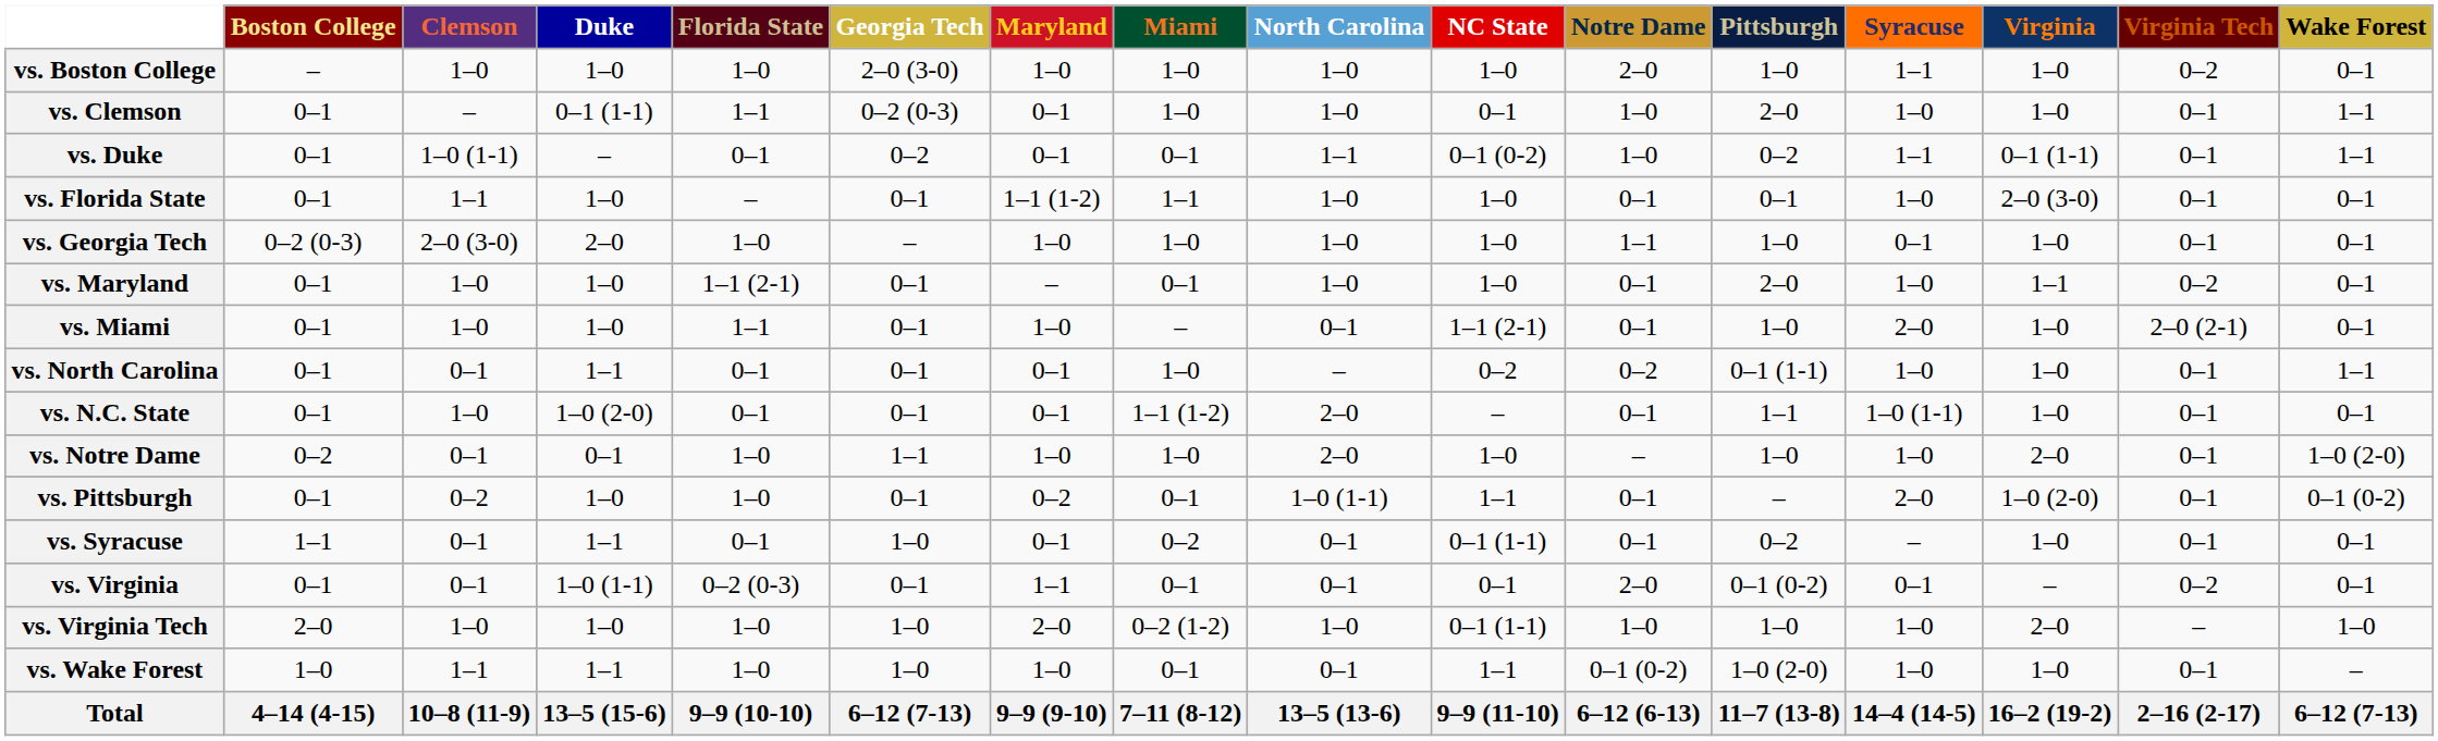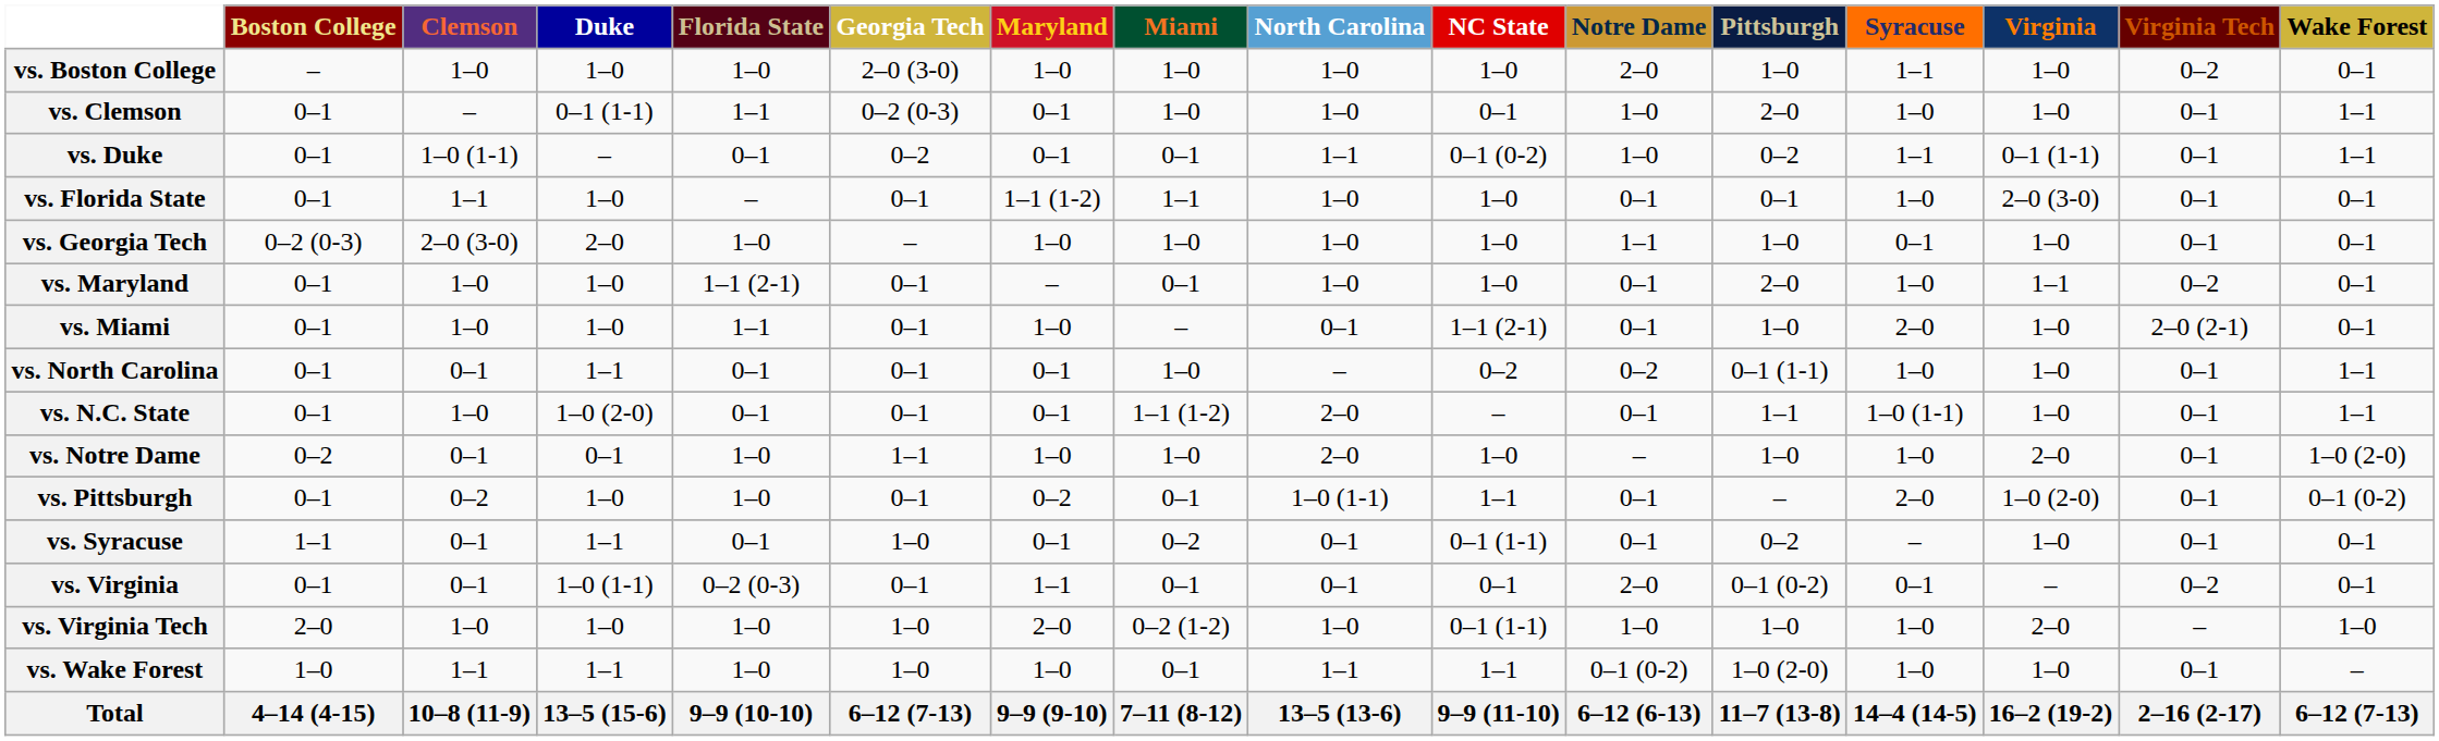vs. N.C. State | Wake Forest: 0–1 -> 1–1
vs. Wake Forest | North Carolina: 0–1 -> 1–1
